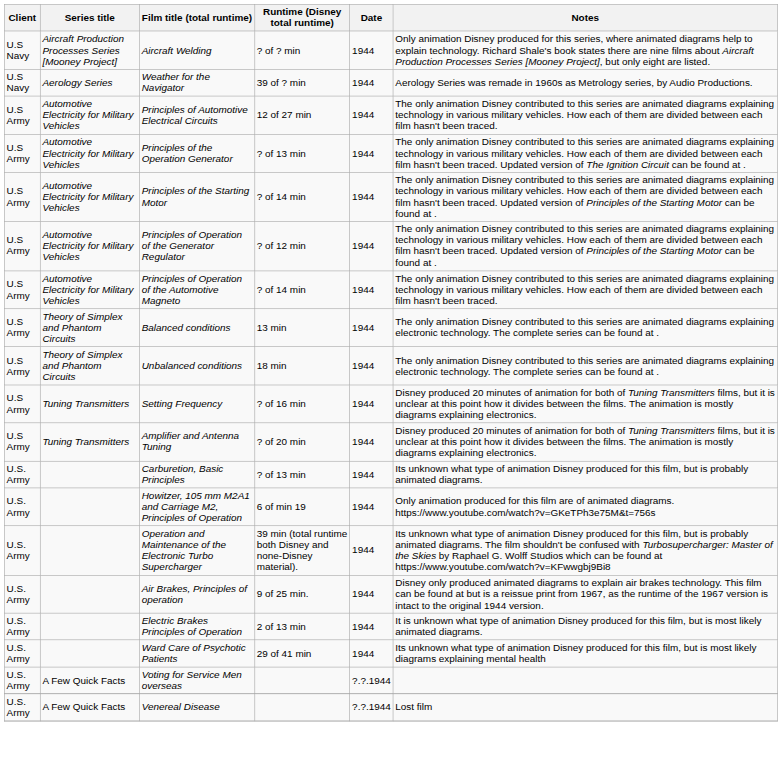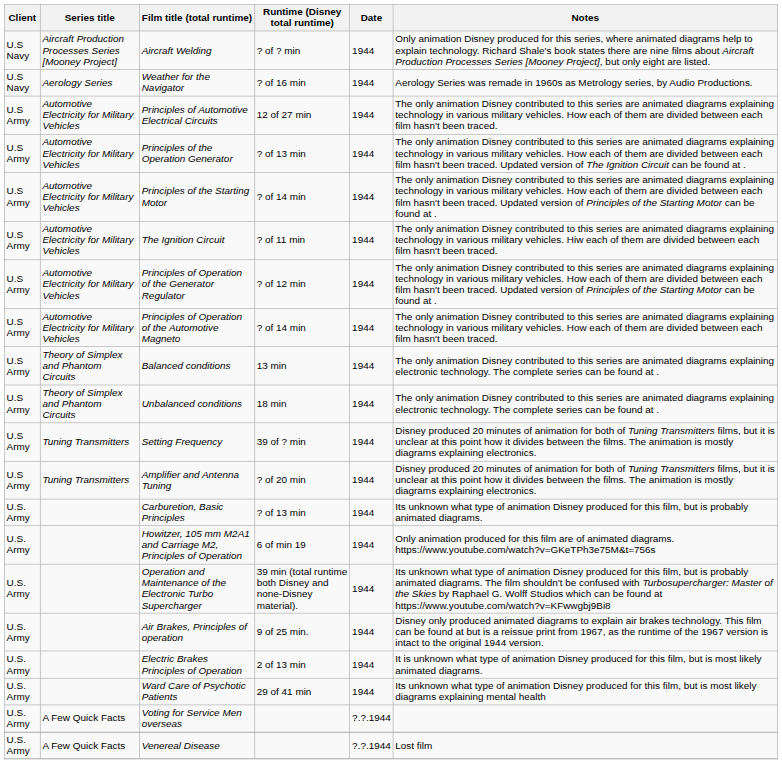Weather for the Navigator | Runtime (Disney total runtime): 39 of ? min -> ? of 16 min
+ row: U.S Army | Automotive Electricity for Military Vehicles | The Ignition Circuit | ? of 11 min | 1944 | The only animation Disney contributed to this series are animated diagrams explaining technology in various military vehicles. Hiw each of them are divided between each film hasn't been traced.
Setting Frequency | Runtime (Disney total runtime): ? of 16 min -> 39 of ? min
